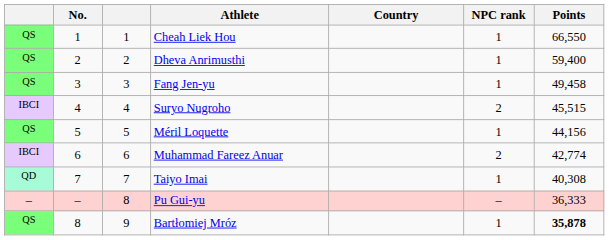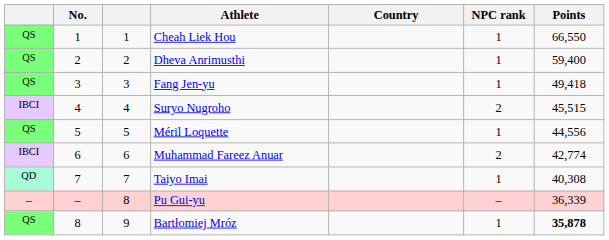Fang Jen-yu | Points: 49,458 -> 49,418
Méril Loquette | Points: 44,156 -> 44,556
Pu Gui-yu | Points: 36,333 -> 36,339
